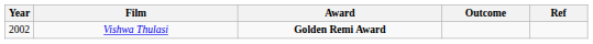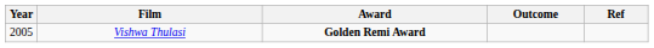Vishwa Thulasi | Year: 2002 -> 2005
